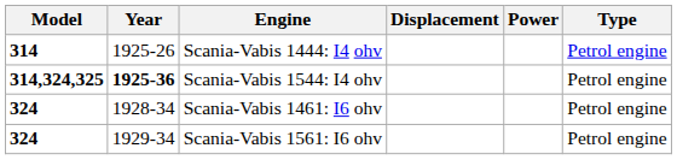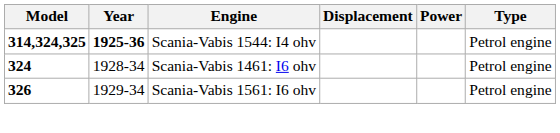- row: 314 | 1925-26 | Scania-Vabis 1444: I4 ohv | Petrol engine
Scania-Vabis 1561: I6 ohv | Model: 324 -> 326
